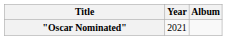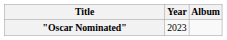"Oscar Nominated" | Year: 2021 -> 2023
